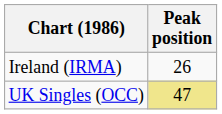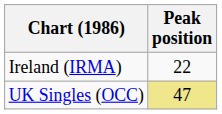Ireland (IRMA) | Peak position: 26 -> 22
